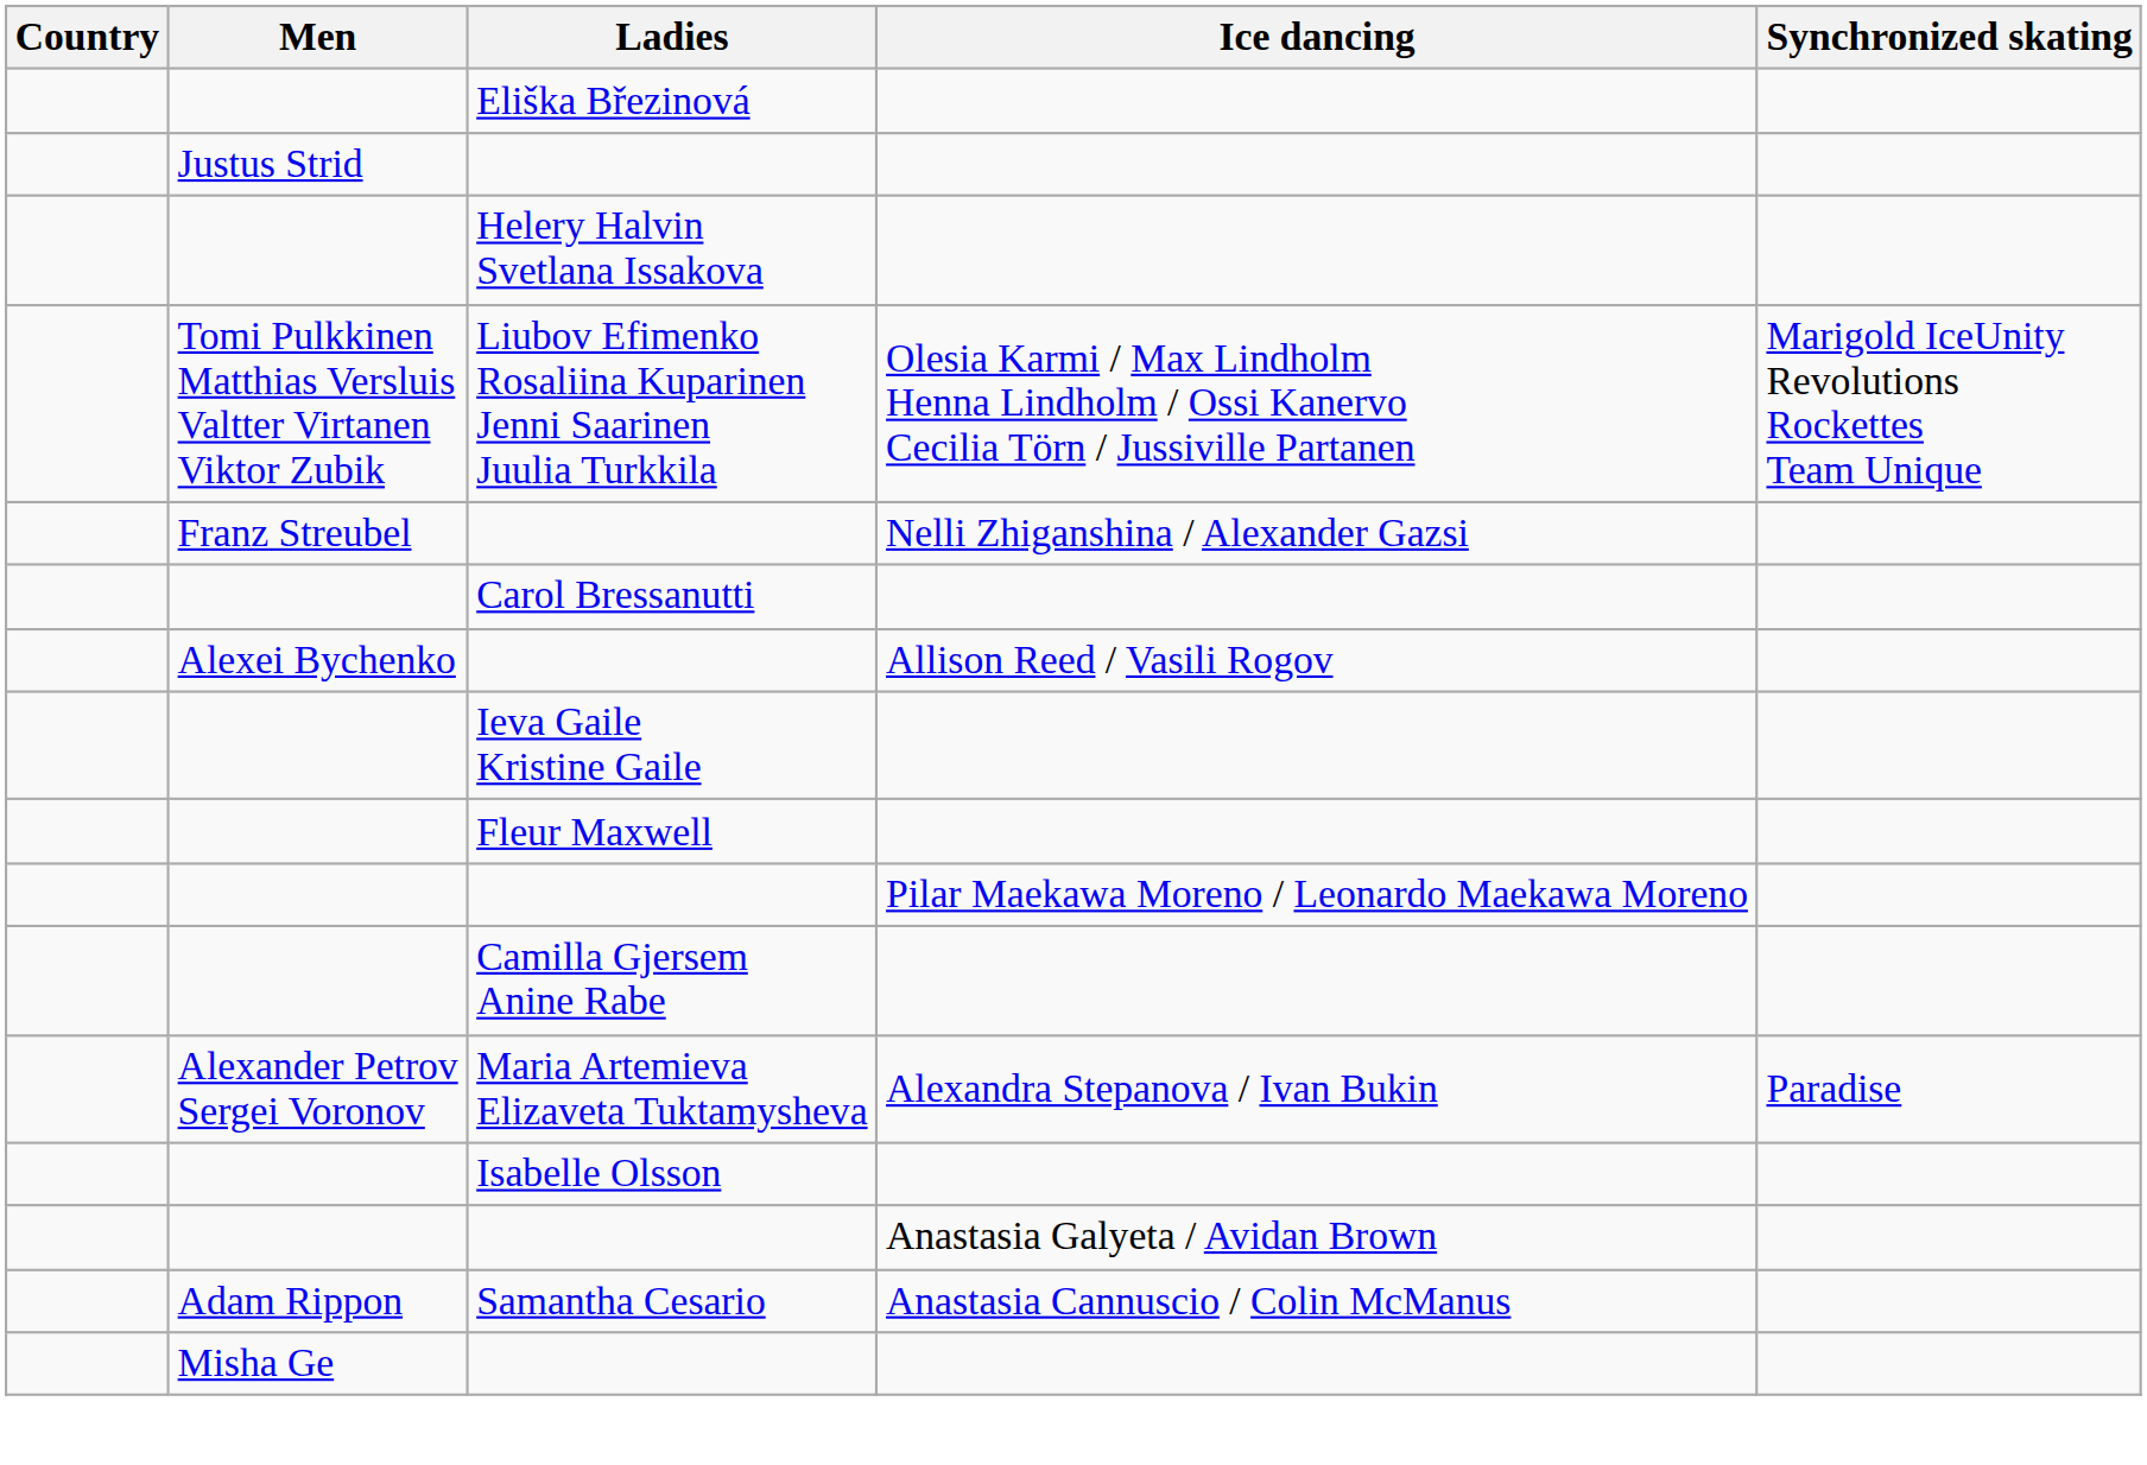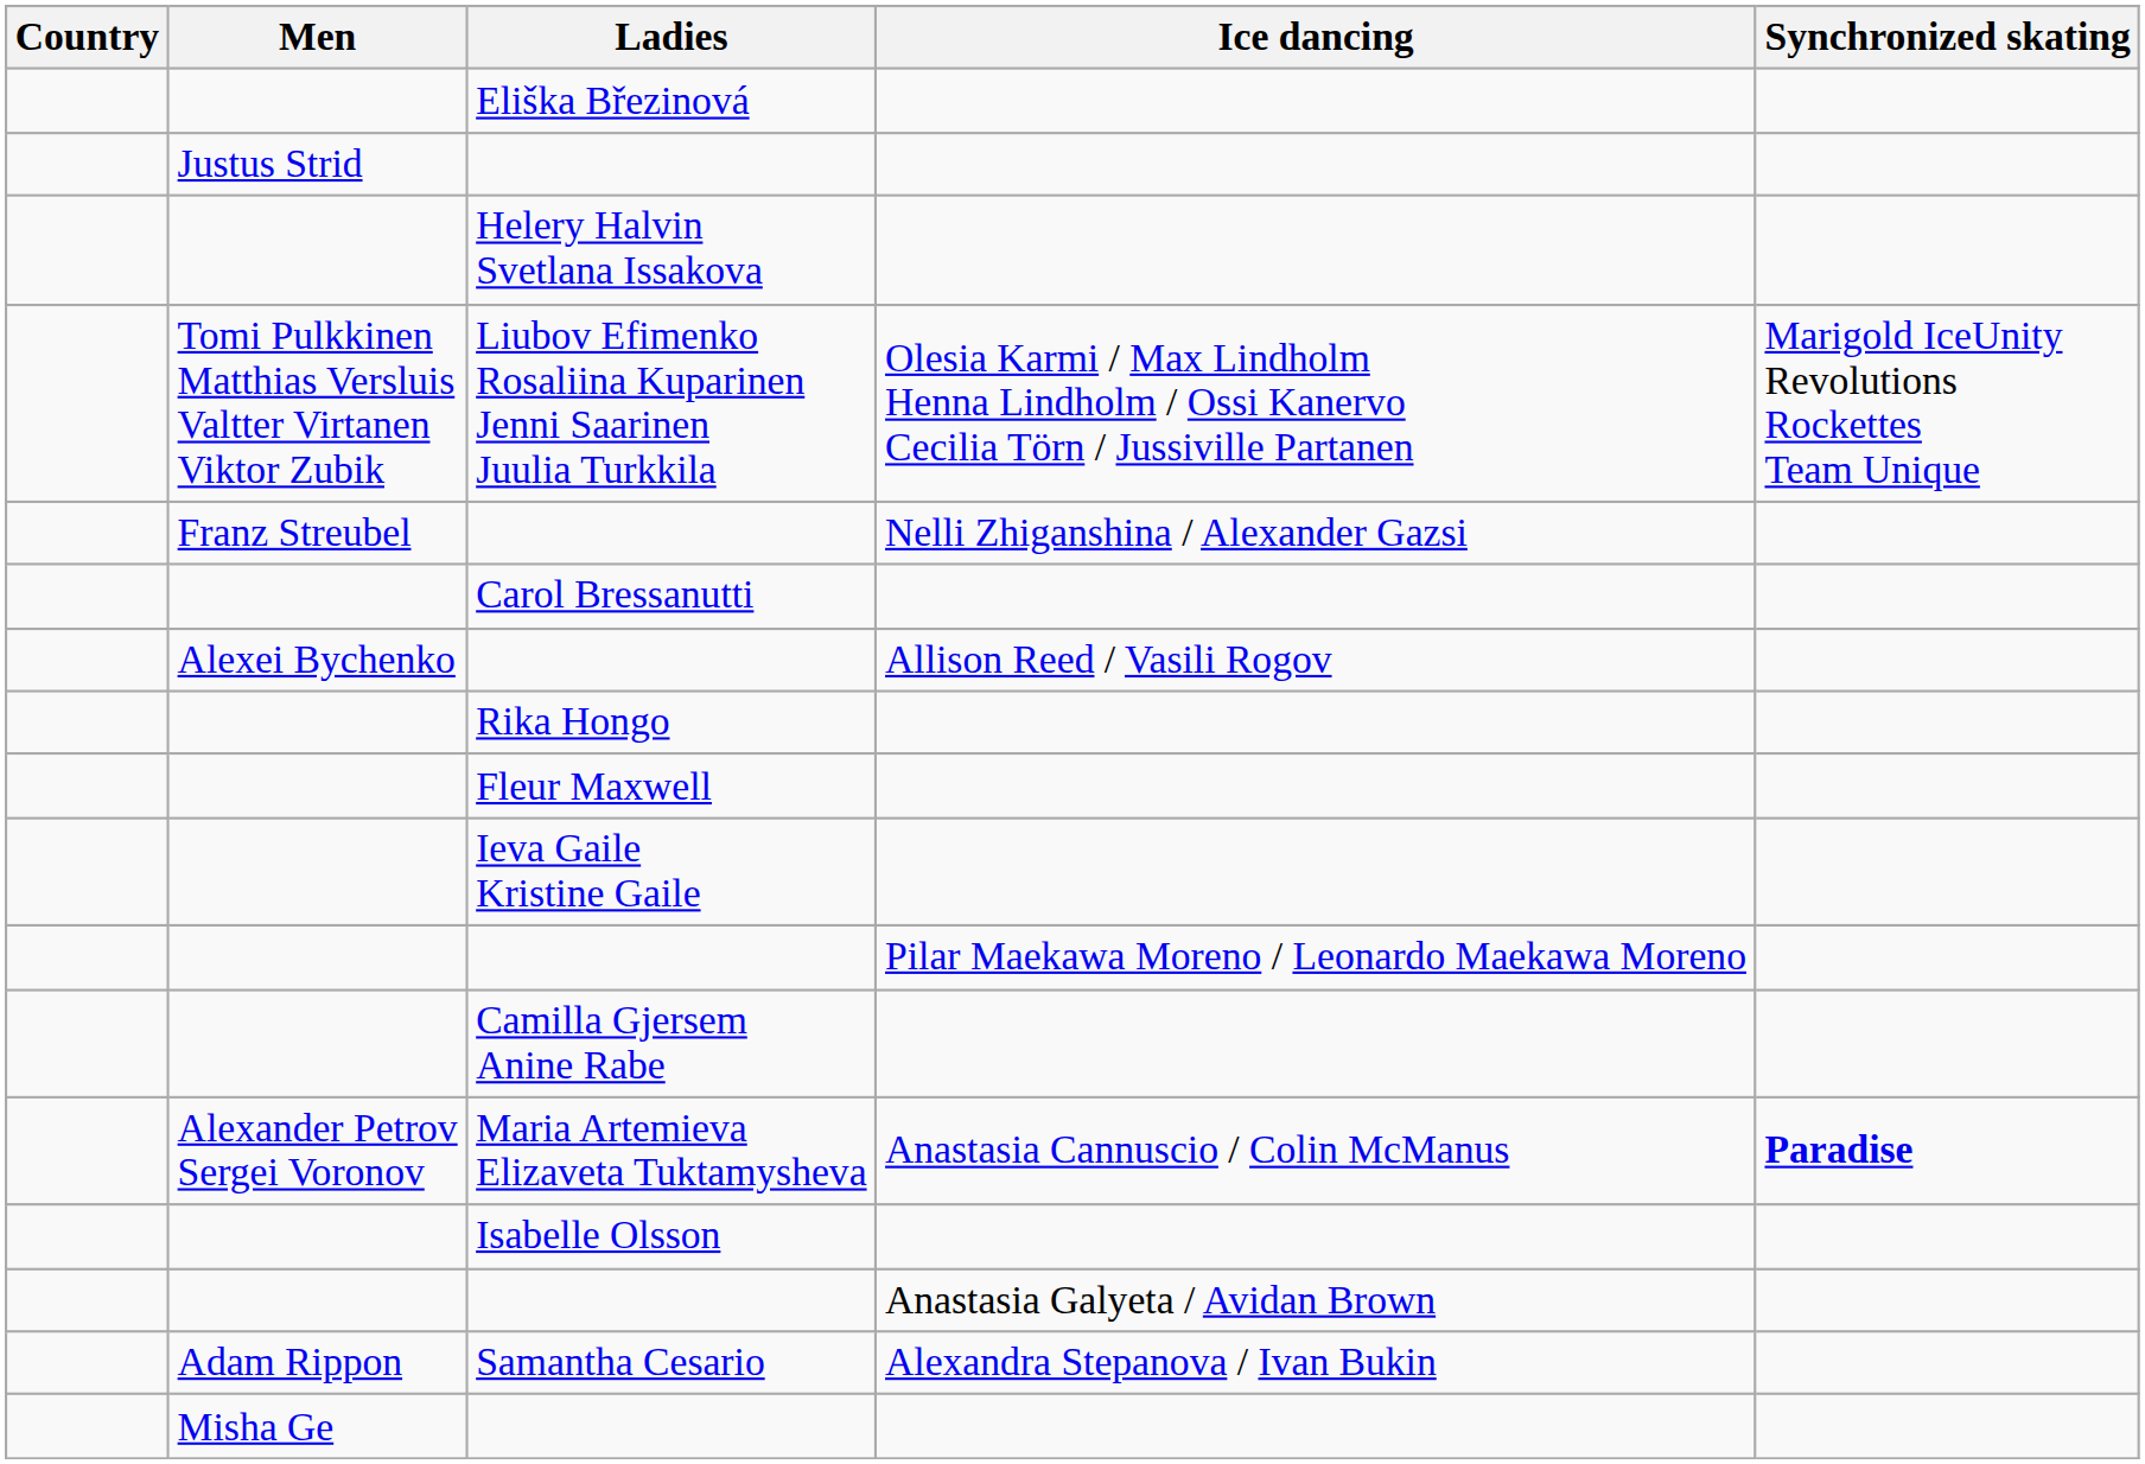+ row: Rika Hongo
rows swapped: Ieva Gaile Kristine Gaile <-> Fleur Maxwell
Maria Artemieva Elizaveta Tuktamysheva | Ice dancing: Alexandra Stepanova / Ivan Bukin -> Anastasia Cannuscio / Colin McManus
Maria Artemieva Elizaveta Tuktamysheva | Synchronized skating: normal -> bold
Samantha Cesario | Ice dancing: Anastasia Cannuscio / Colin McManus -> Alexandra Stepanova / Ivan Bukin
